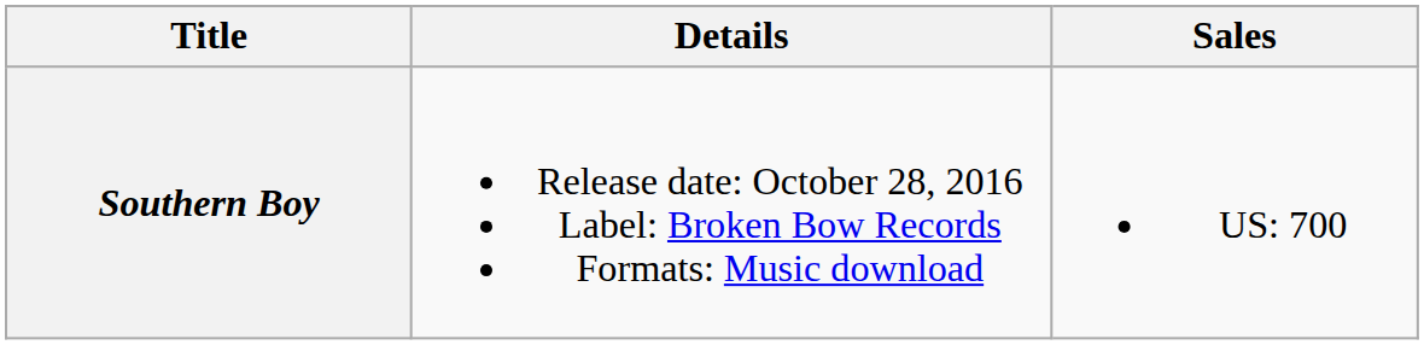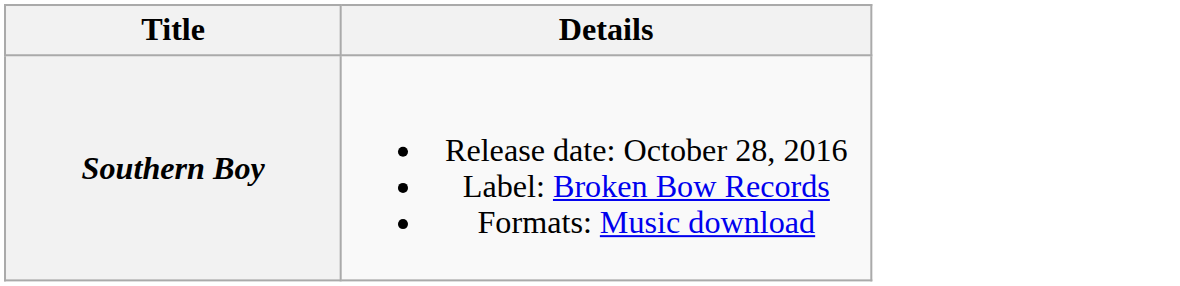- column: Sales | US: 700
